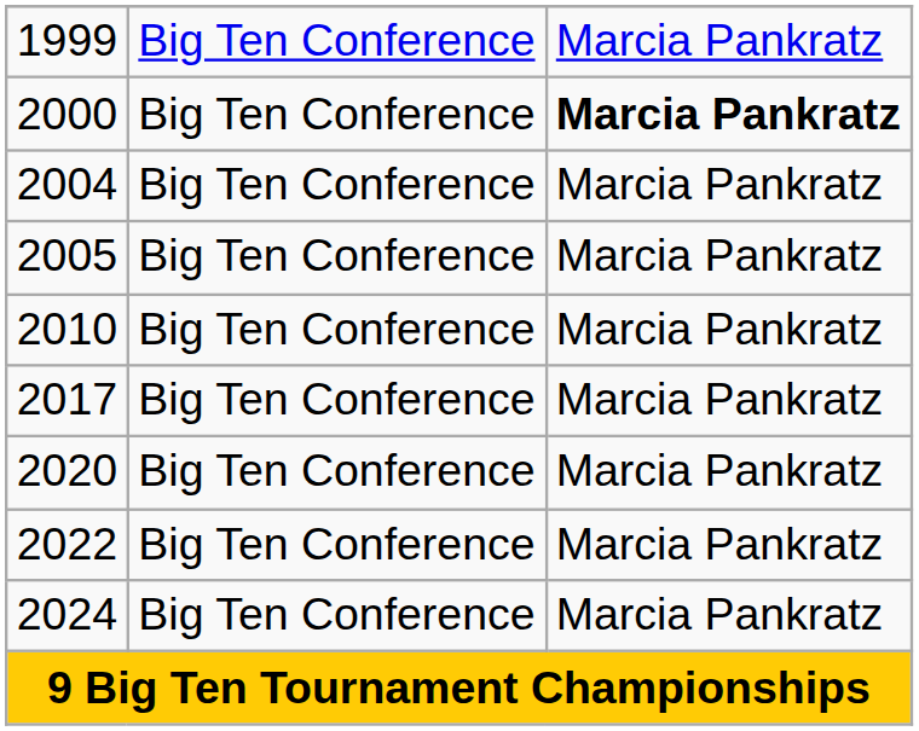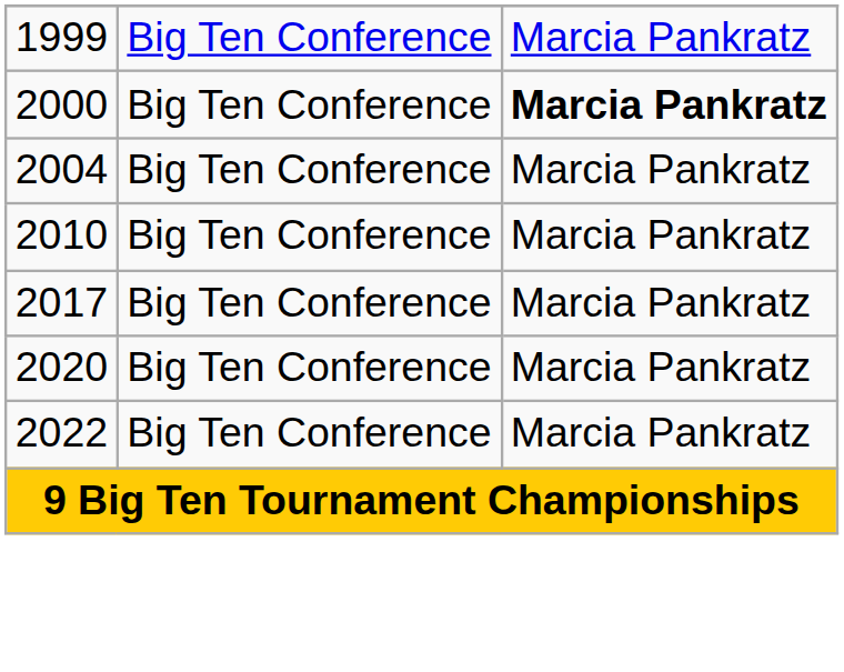- row: 2005 | Big Ten Conference | Marcia Pankratz
- row: 2024 | Big Ten Conference | Marcia Pankratz
